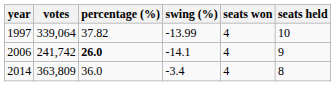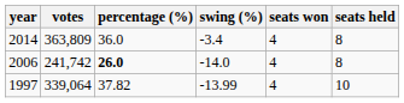rows swapped: 1997 <-> 2014
2006 | swing (%): -14.1 -> -14.0
2006 | seats held: 9 -> 8
